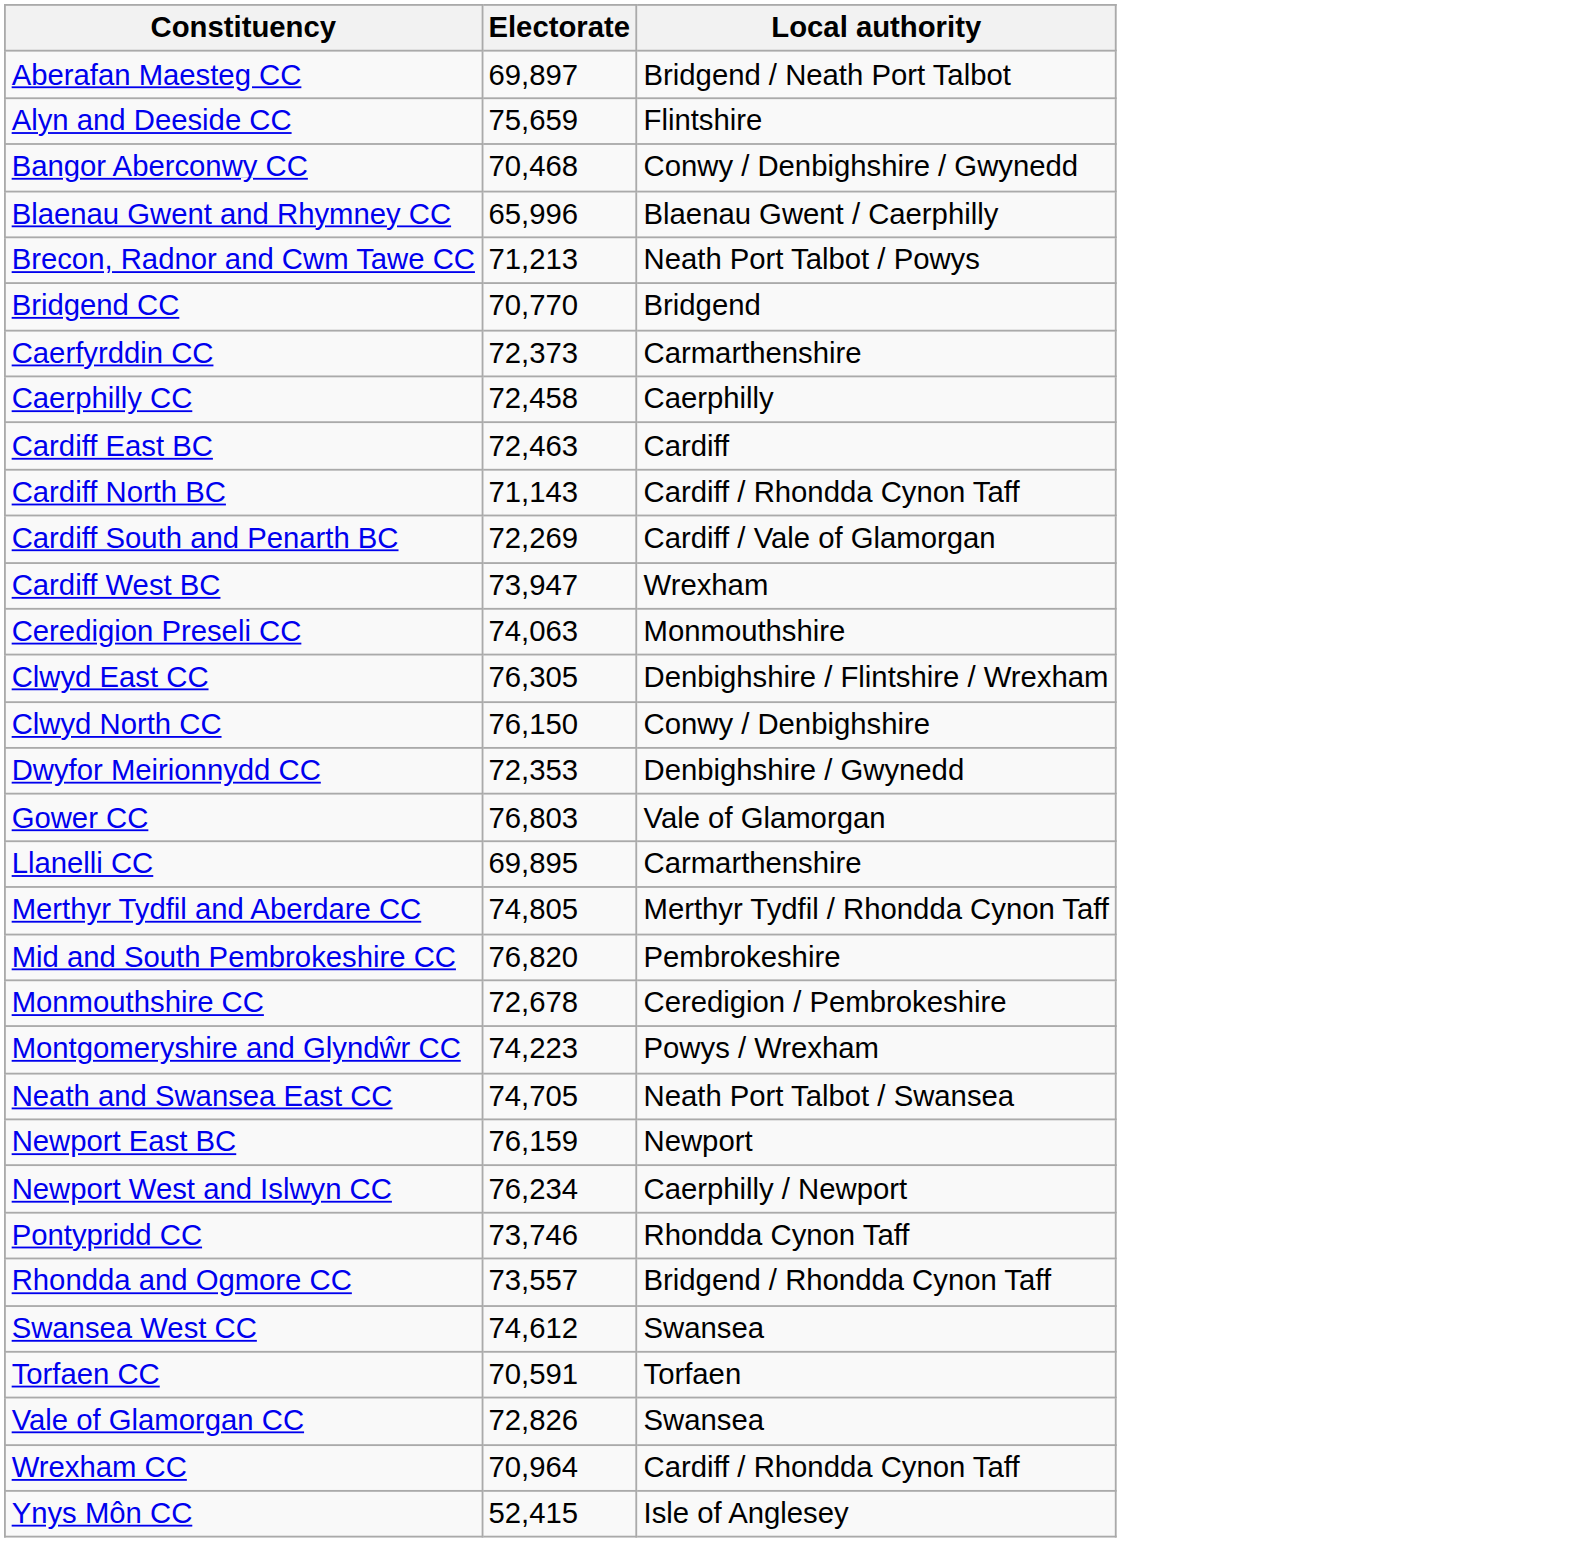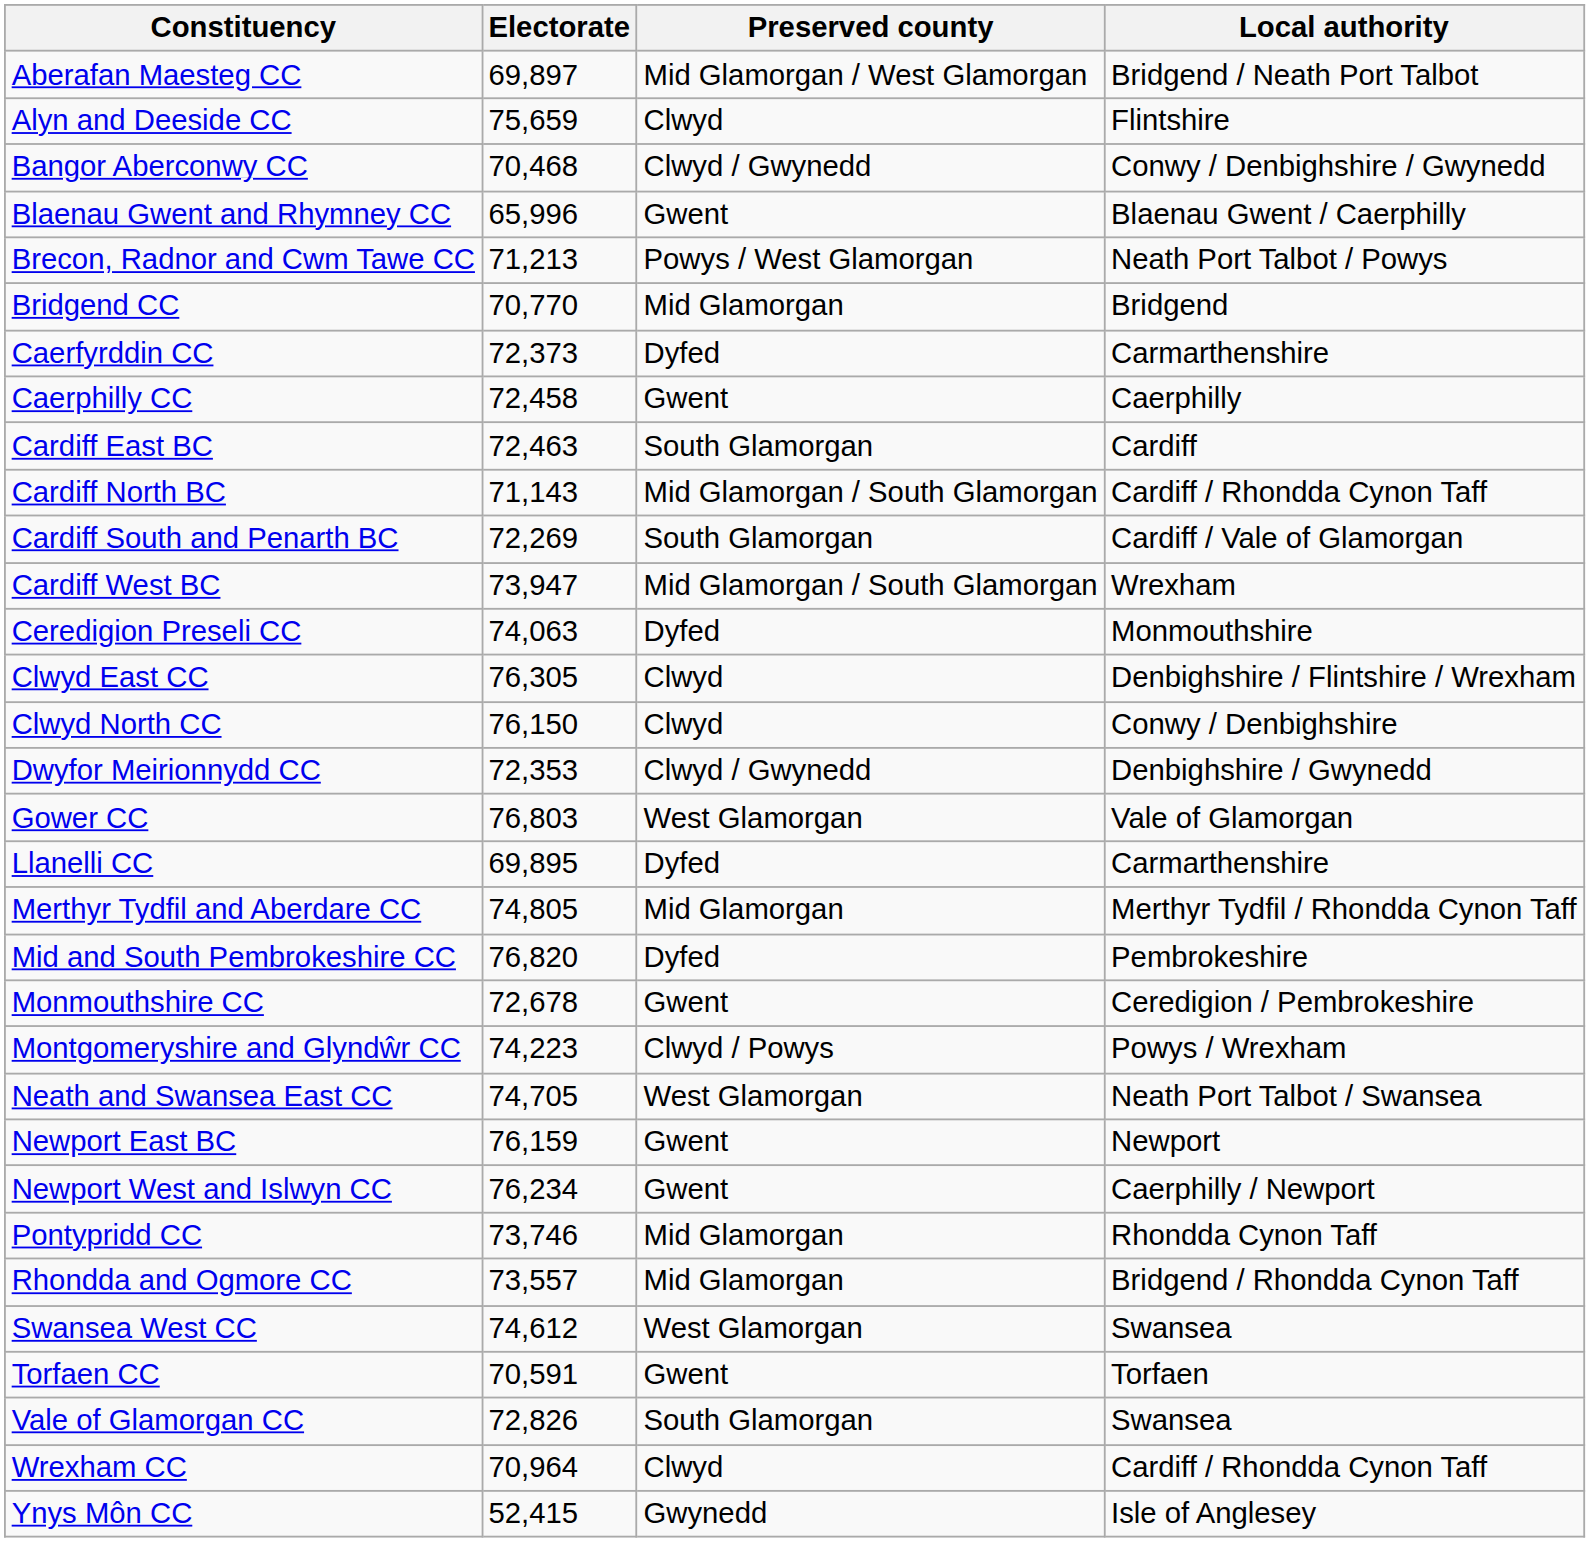+ column: Preserved county | Mid Glamorgan / West Glamorgan | Clwyd | Clwyd / Gwynedd | Gwent | Powys / West Glamorgan | Mid Glamorgan | Dyfed | Gwent | South Glamorgan | Mid Glamorgan / South Glamorgan | South Glamorgan | Mid Glamorgan / South Glamorgan | Dyfed | Clwyd | Clwyd | Clwyd / Gwynedd | West Glamorgan | Dyfed | Mid Glamorgan | Dyfed | Gwent | Clwyd / Powys | West Glamorgan | Gwent | Gwent | Mid Glamorgan | Mid Glamorgan | West Glamorgan | Gwent | South Glamorgan | Clwyd | Gwynedd
